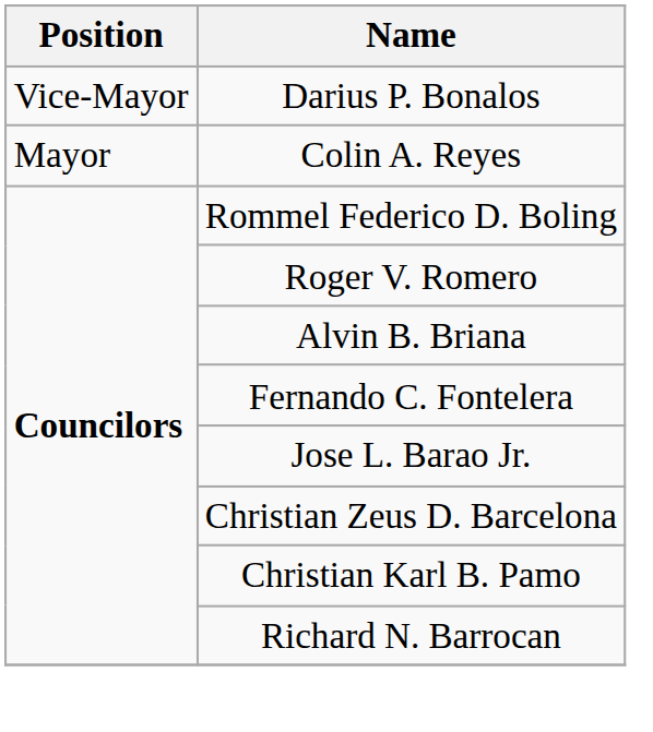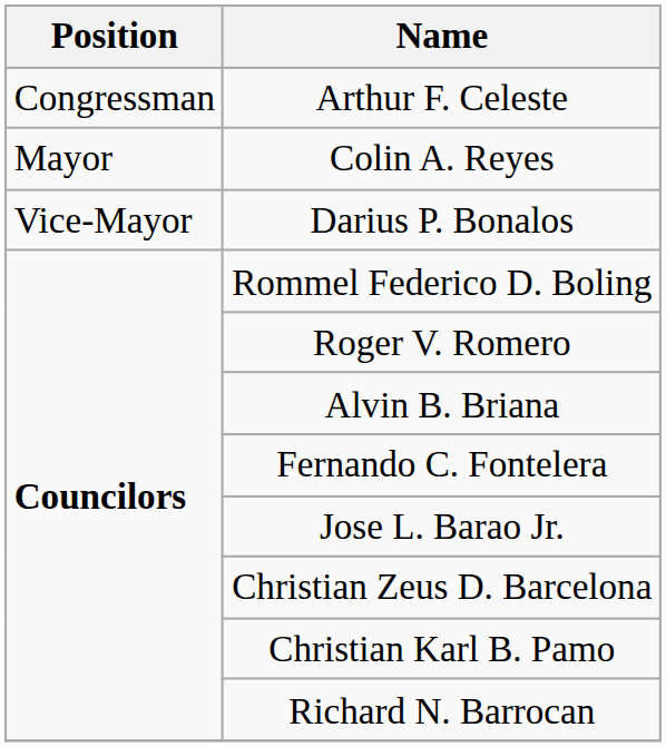+ row: Congressman | Arthur F. Celeste
rows swapped: Colin A. Reyes <-> Darius P. Bonalos
